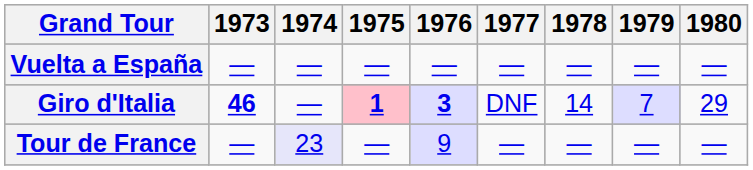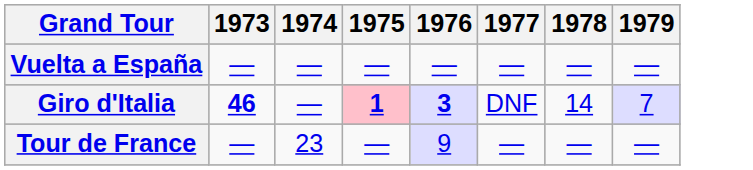- column: 1980 | — | 29 | —
Tour de France | 1974: lavender background -> no background
